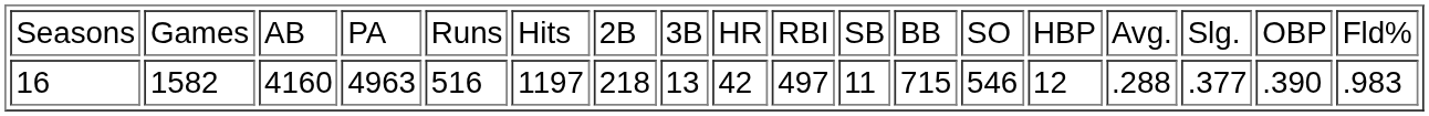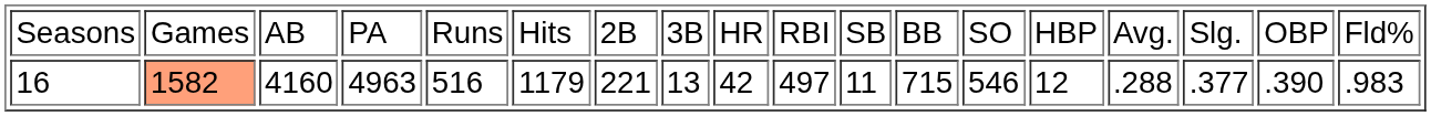16 | column 2: no background -> lightsalmon background
16 | column 6: 1197 -> 1179
16 | column 7: 218 -> 221
